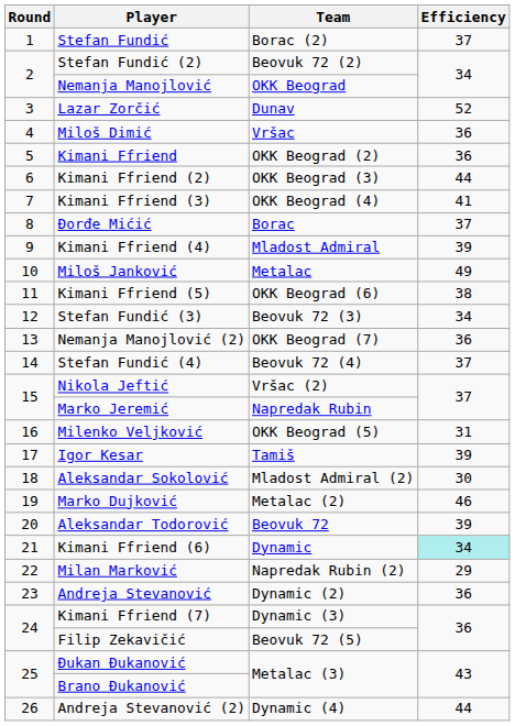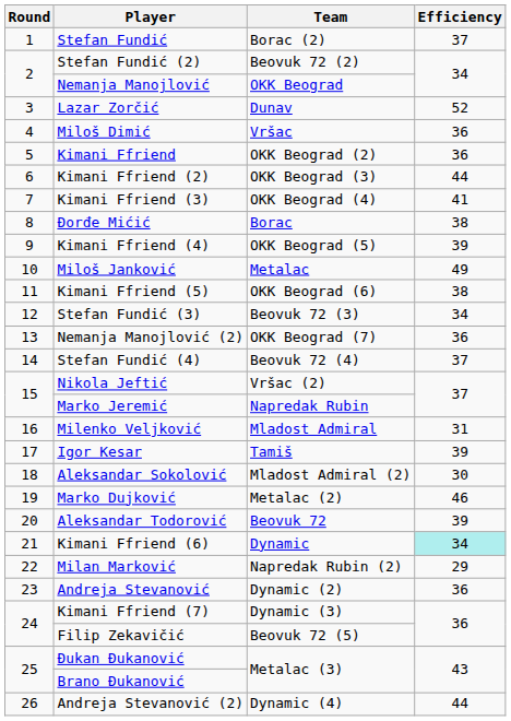Đorđe Mićić | Efficiency: 37 -> 38
Kimani Ffriend (4) | Team: Mladost Admiral -> OKK Beograd (5)
Milenko Veljković | Team: OKK Beograd (5) -> Mladost Admiral
